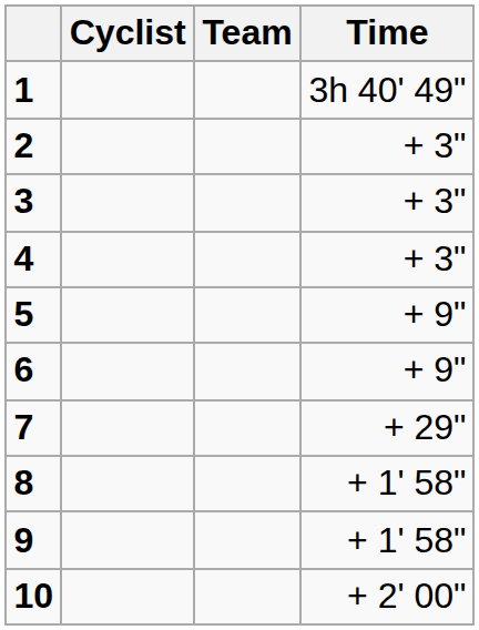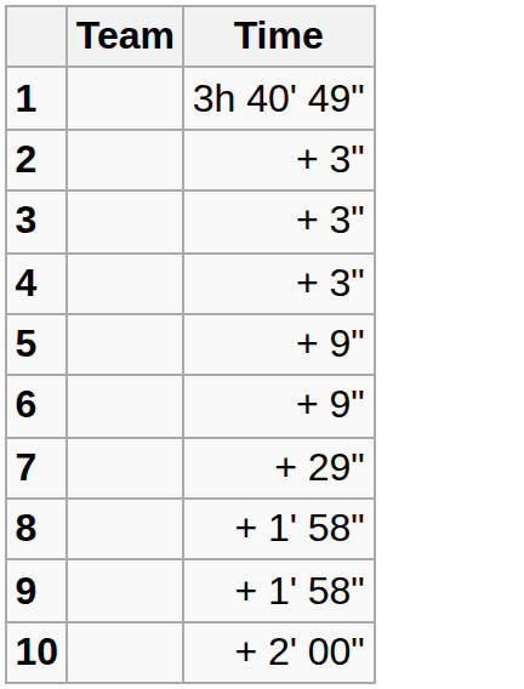- column: Cyclist
